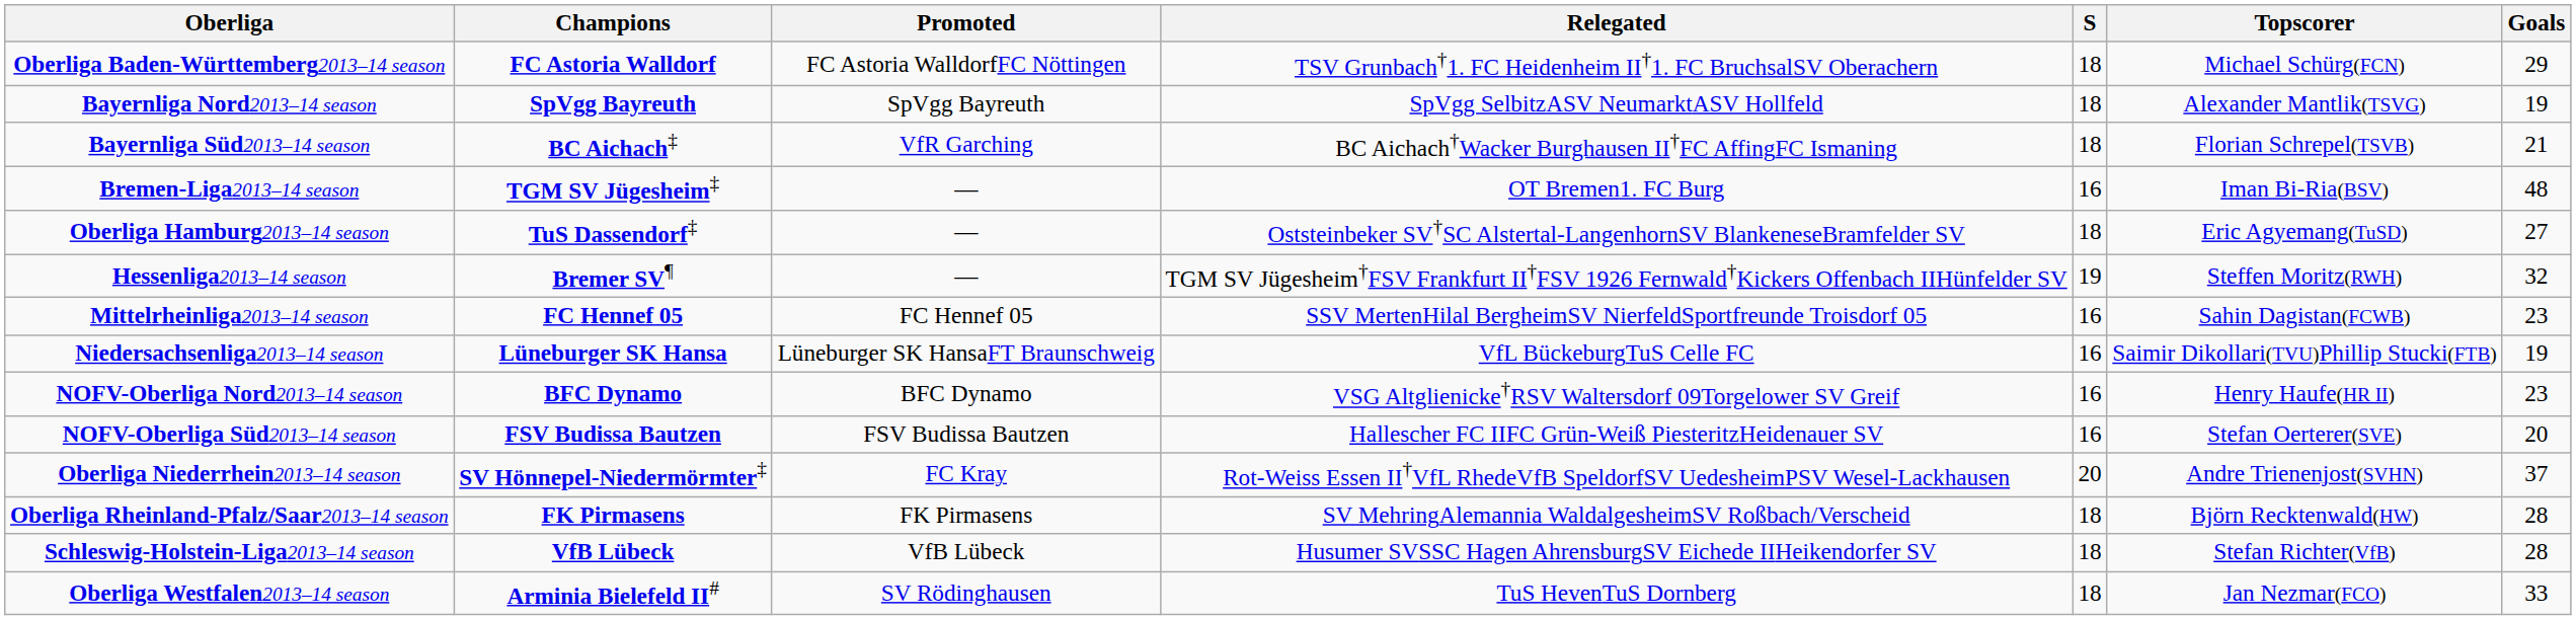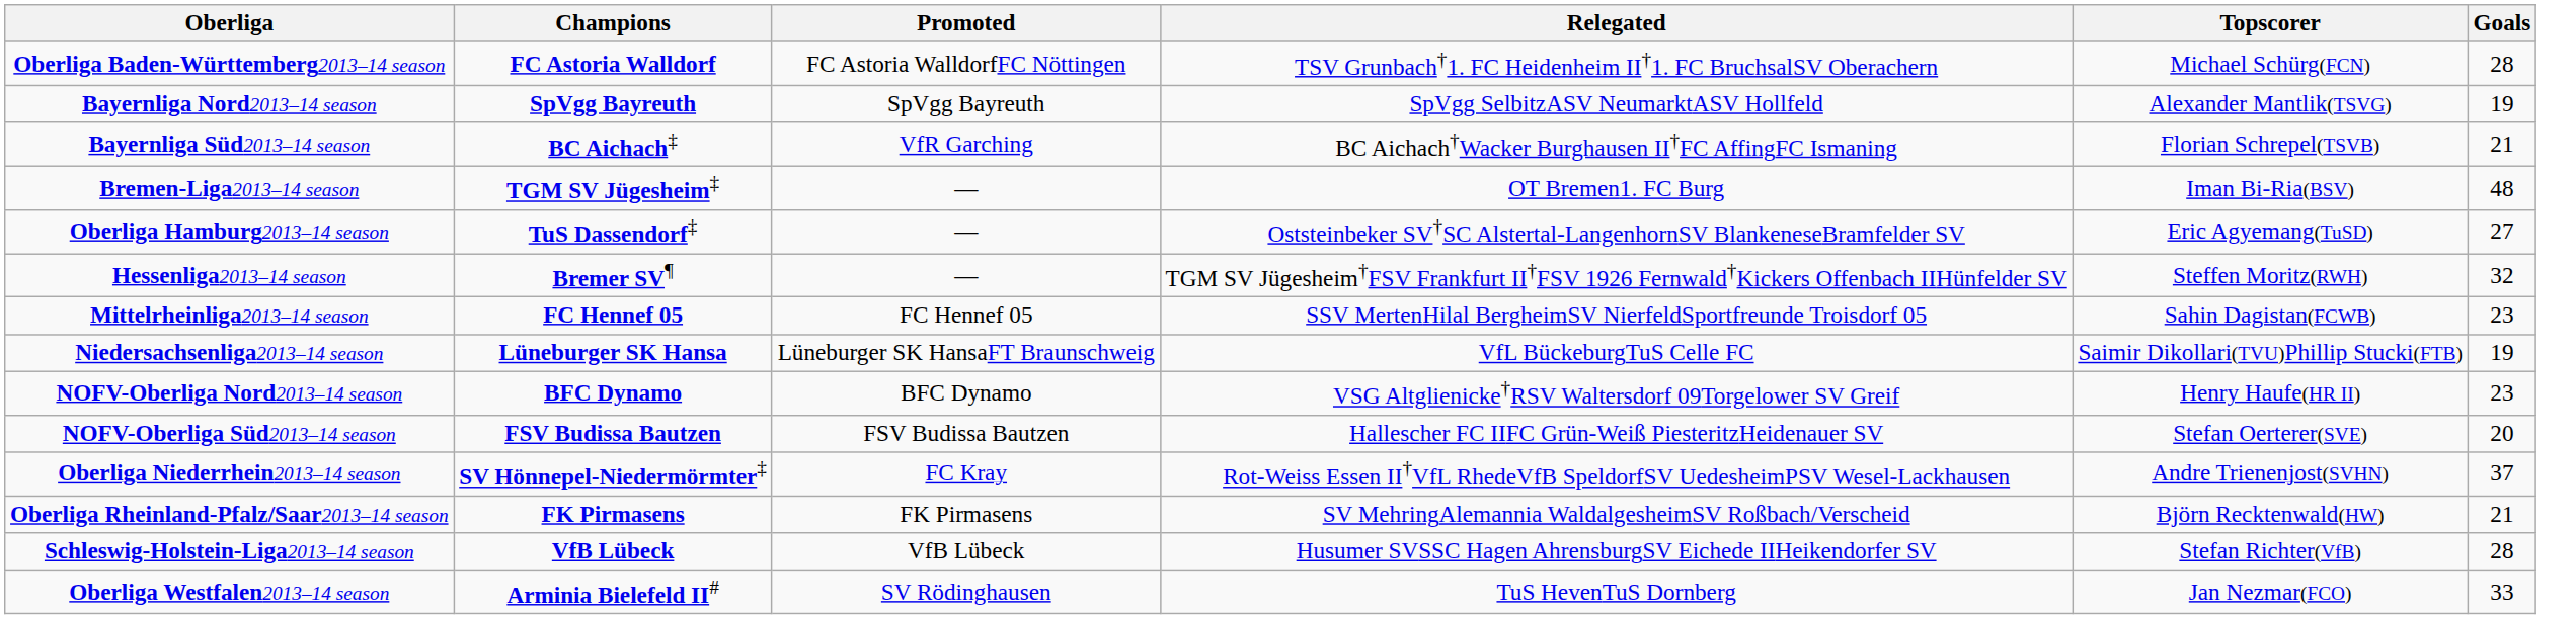- column: S | 18 | 18 | 18 | 16 | 18 | 19 | 16 | 16 | 16 | 16 | 20 | 18 | 18 | 18
Oberliga Baden-Württemberg2013–14 season | Goals: 29 -> 28
Oberliga Rheinland-Pfalz/Saar2013–14 season | Goals: 28 -> 21
